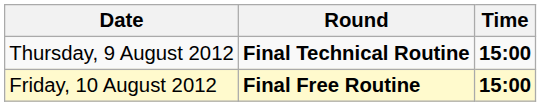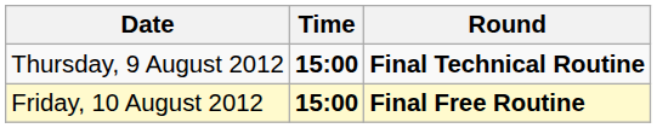columns swapped: Time <-> Round
